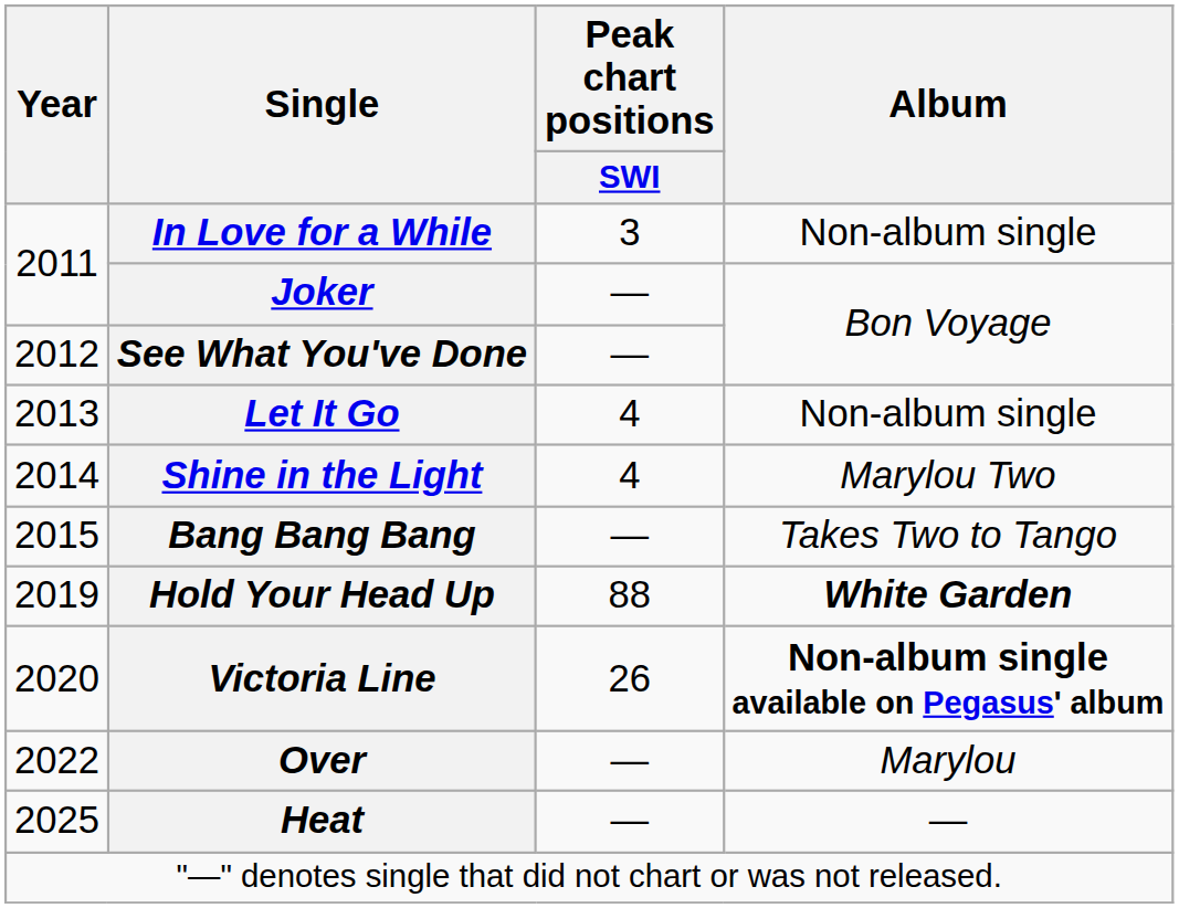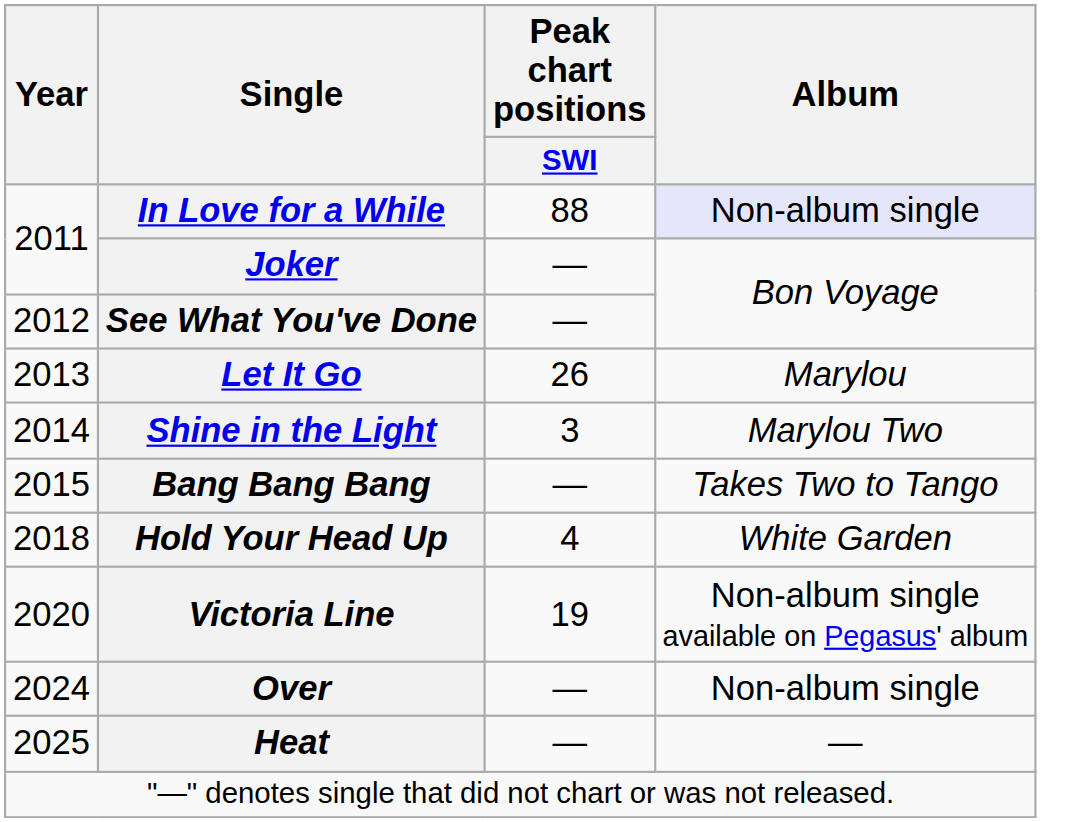In Love for a While | Peak chart positions / SWI: 3 -> 88
In Love for a While | Album: no background -> lavender background
Let It Go | Peak chart positions / SWI: 4 -> 26
Let It Go | Album: Non-album single -> Marylou
Shine in the Light | Peak chart positions / SWI: 4 -> 3
Hold Your Head Up | Year: 2019 -> 2018
Hold Your Head Up | Peak chart positions / SWI: 88 -> 4
Hold Your Head Up | Album: bold -> normal
Victoria Line | Peak chart positions / SWI: 26 -> 19
Victoria Line | Album: bold -> normal
Over | Year: 2022 -> 2024
Over | Album: Marylou -> Non-album single
